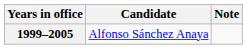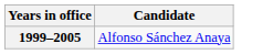- column: Note
